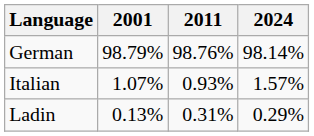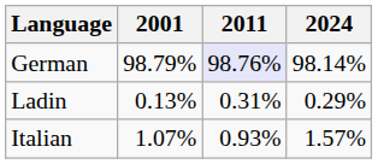German | 2011: no background -> lavender background
rows swapped: Italian <-> Ladin
